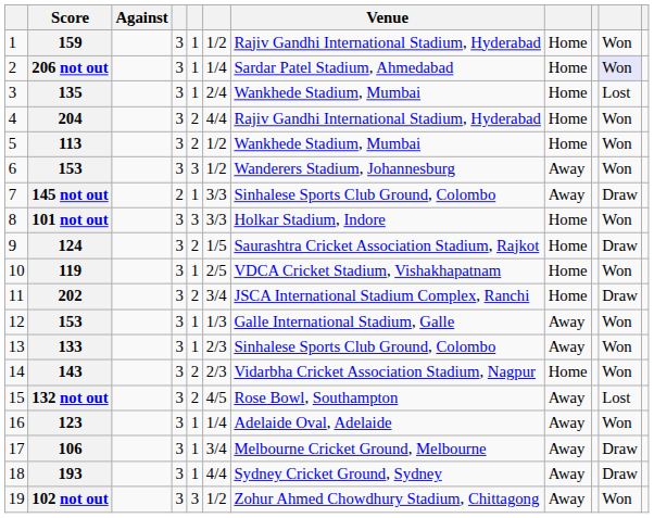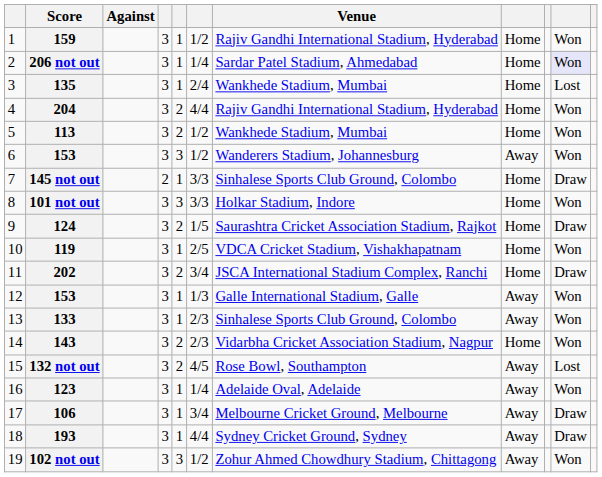145 not out | column 8: Away -> Home
